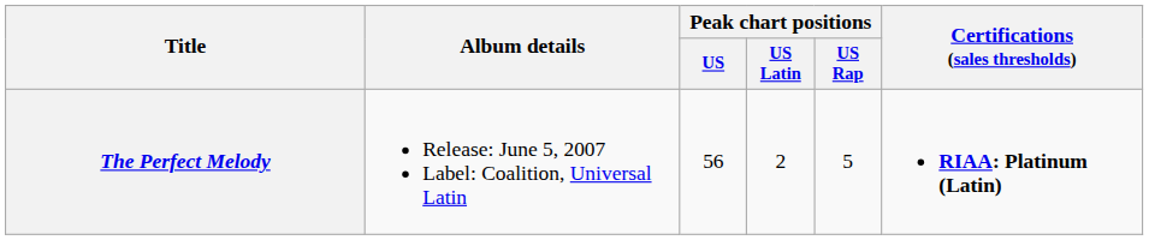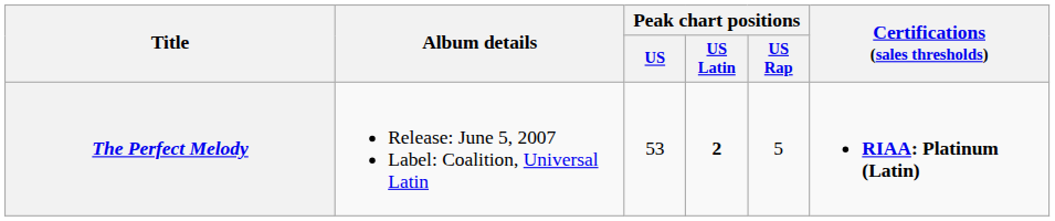The Perfect Melody | Peak chart positions / US: 56 -> 53
The Perfect Melody | Peak chart positions / US Latin: normal -> bold
